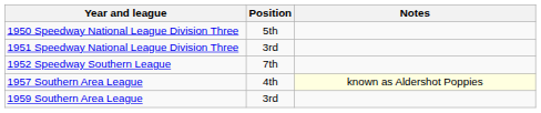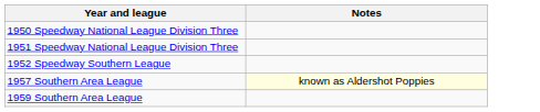- column: Position | 5th | 3rd | 7th | 4th | 3rd
